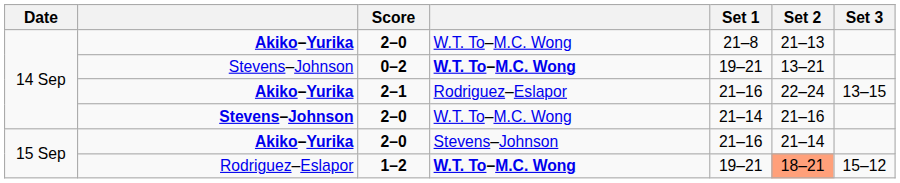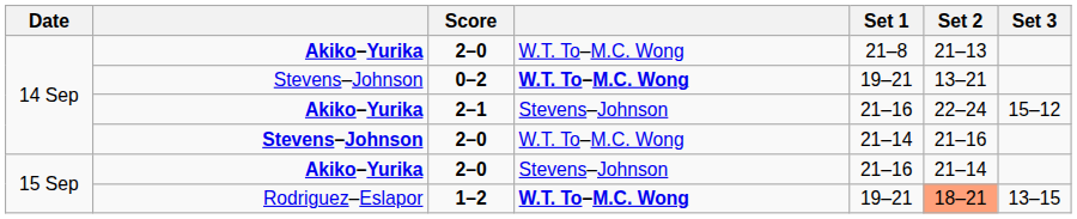2–1 | column 4: Rodriguez–Eslapor -> Stevens–Johnson
2–1 | Set 3: 13–15 -> 15–12
1–2 | Set 3: 15–12 -> 13–15
